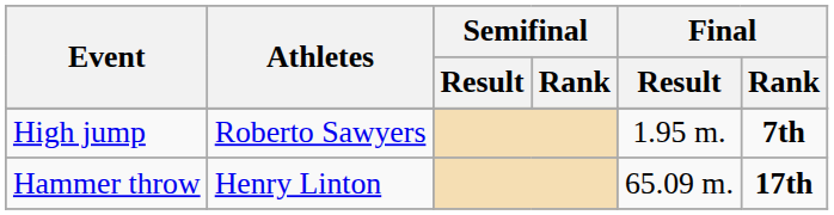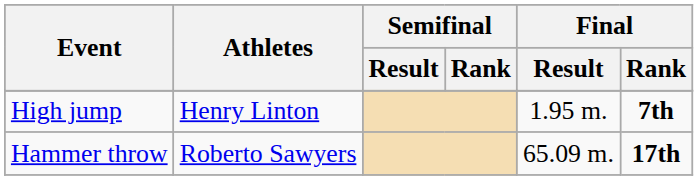High jump | Athletes: Roberto Sawyers -> Henry Linton
Hammer throw | Athletes: Henry Linton -> Roberto Sawyers
